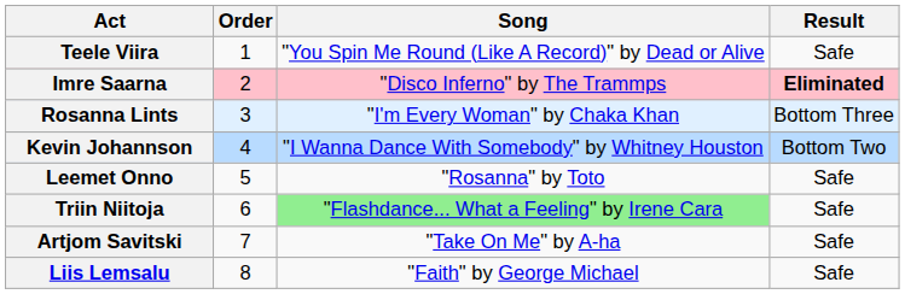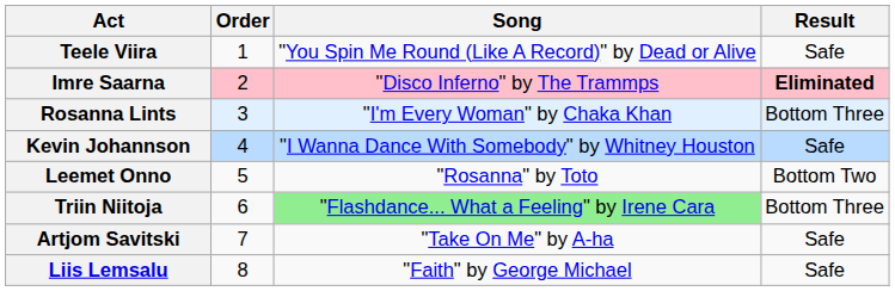Kevin Johannson | Result: Bottom Two -> Safe
Leemet Onno | Result: Safe -> Bottom Two
Triin Niitoja | Result: Safe -> Bottom Three
